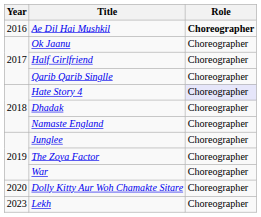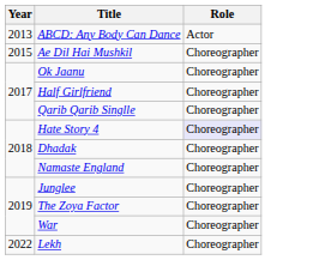+ row: 2013 | ABCD: Any Body Can Dance | Actor
Ae Dil Hai Mushkil | Year: 2016 -> 2015
Ae Dil Hai Mushkil | Role: bold -> normal
- row: 2020 | Dolly Kitty Aur Woh Chamakte Sitare | Choreographer
Lekh | Year: 2023 -> 2022
